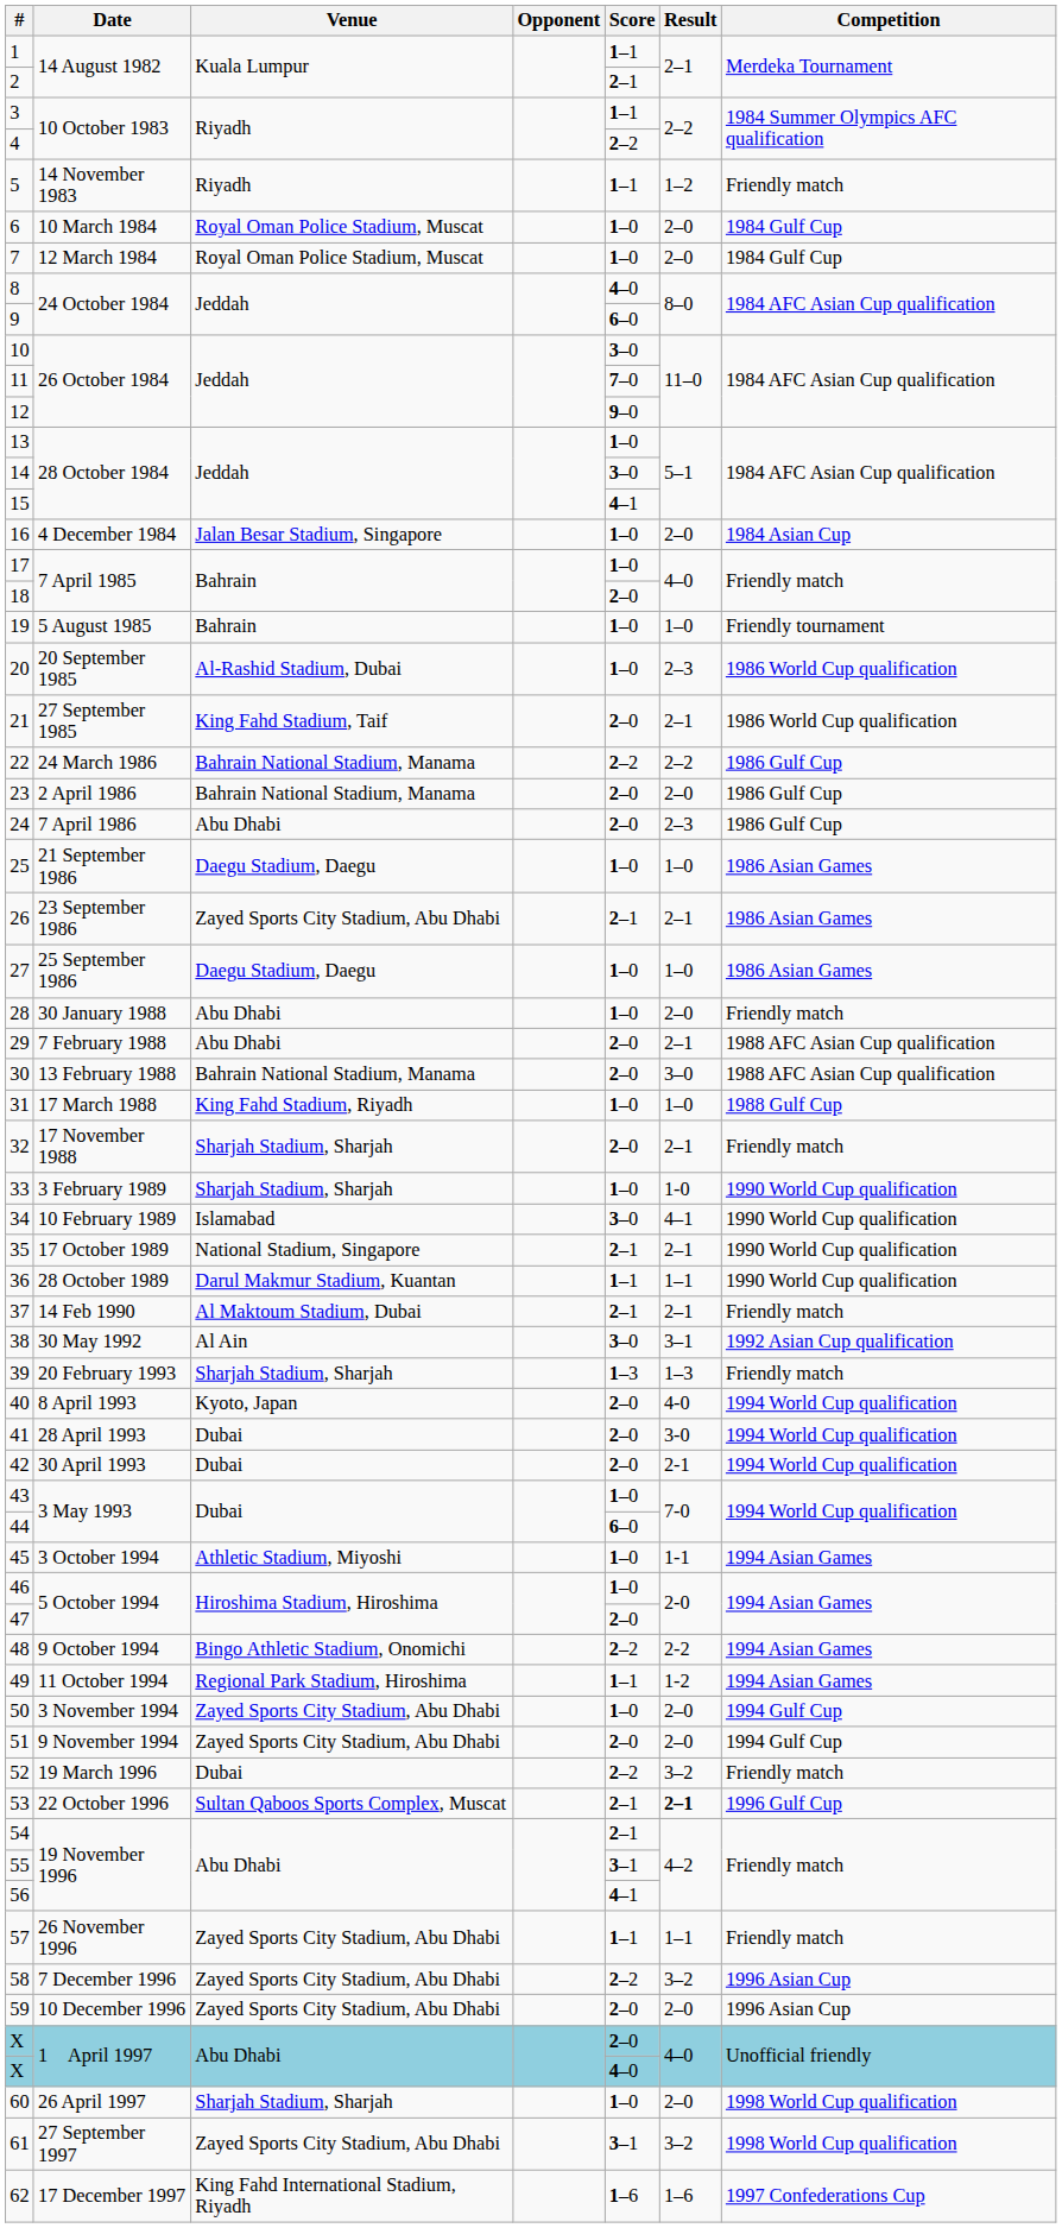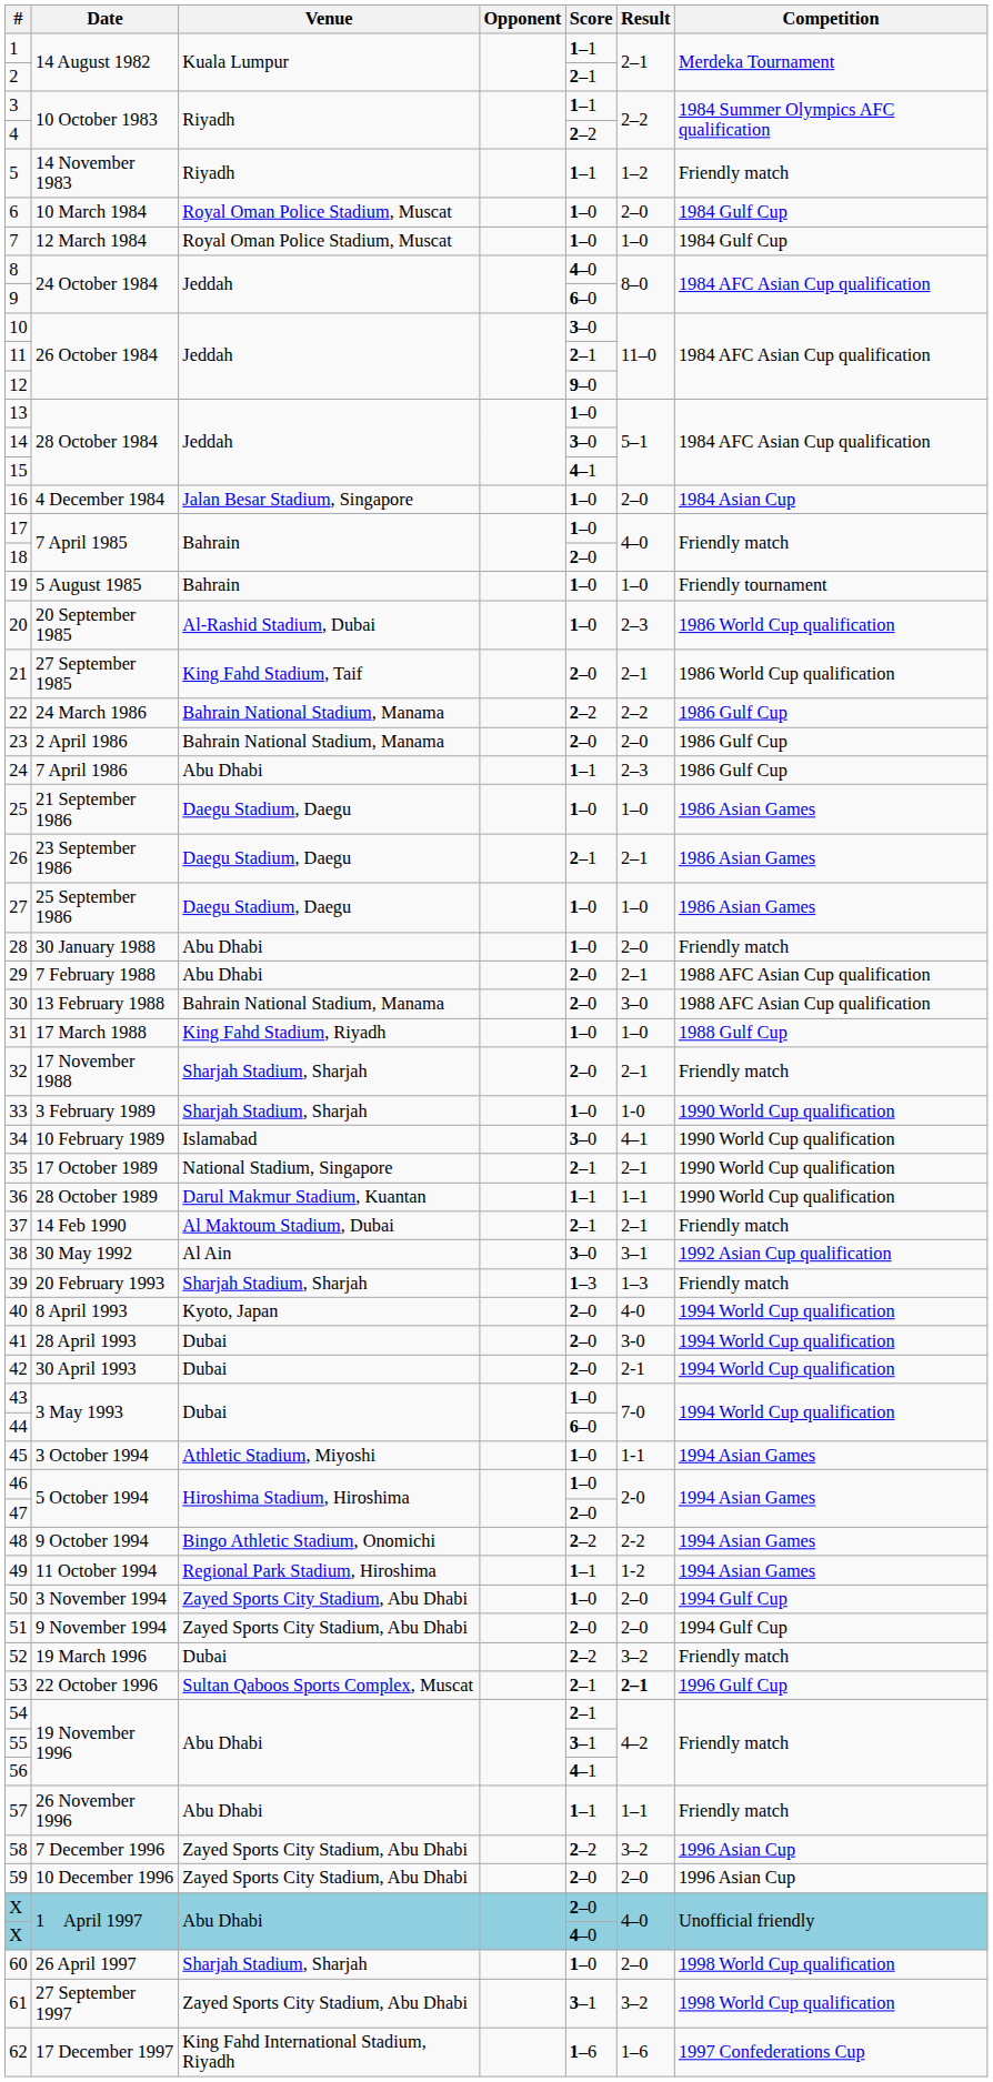7 | Result: 2–0 -> 1–0
11 | Score: 7–0 -> 2–1
24 | Score: 2–0 -> 1–1
26 | Venue: Zayed Sports City Stadium, Abu Dhabi -> Daegu Stadium, Daegu
57 | Venue: Zayed Sports City Stadium, Abu Dhabi -> Abu Dhabi
